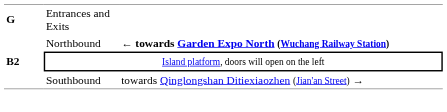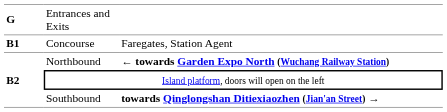+ row: B1 | Concourse | Faregates, Station Agent
Southbound | column 3: normal -> bold
